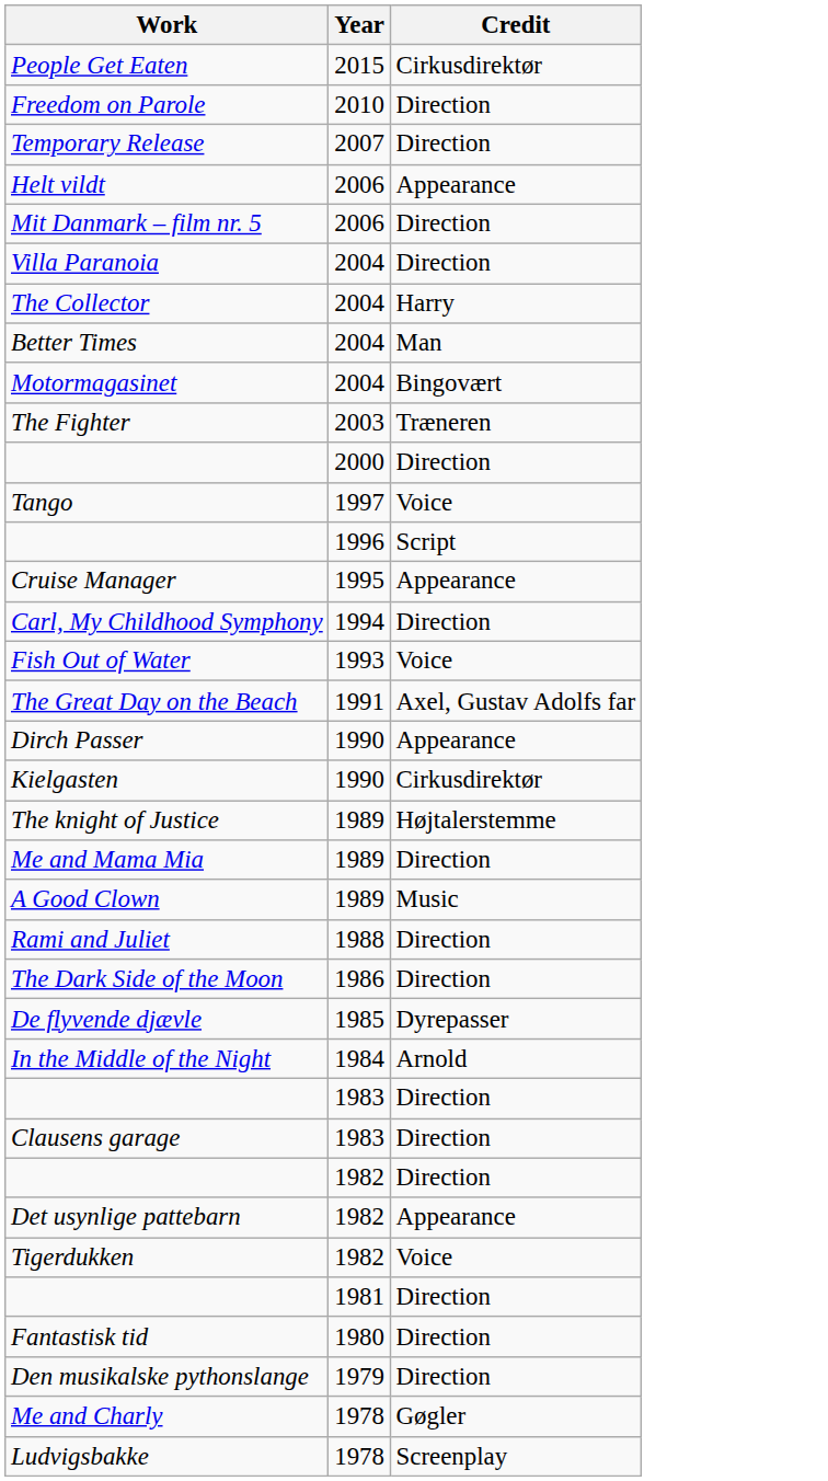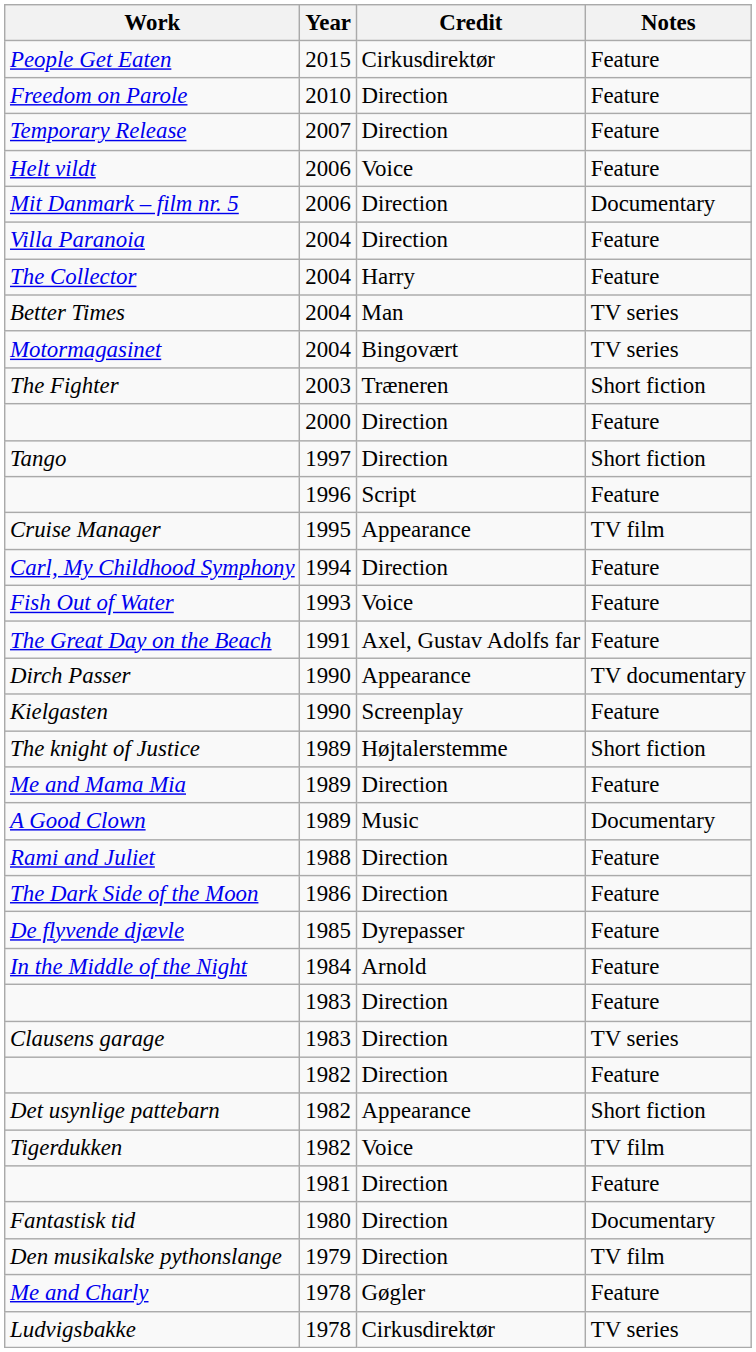+ column: Notes | Feature | Feature | Feature | Feature | Documentary | Feature | Feature | TV series | TV series | Short fiction | Feature | Short fiction | Feature | TV film | Feature | Feature | Feature | TV documentary | Feature | Short fiction | Feature | Documentary | Feature | Feature | Feature | Feature | Feature | TV series | Feature | Short fiction | TV film | Feature | Documentary | TV film | Feature | TV series
Helt vildt | Credit: Appearance -> Voice
Tango | Credit: Voice -> Direction
Kielgasten | Credit: Cirkusdirektør -> Screenplay
Ludvigsbakke | Credit: Screenplay -> Cirkusdirektør
